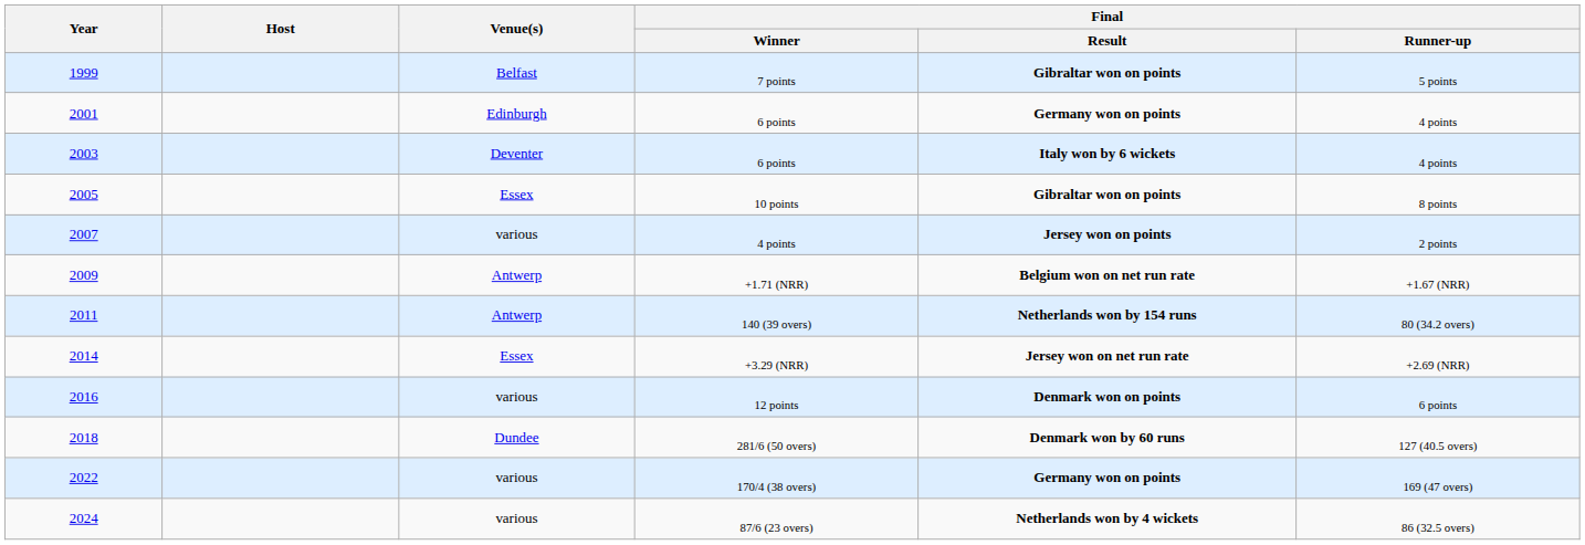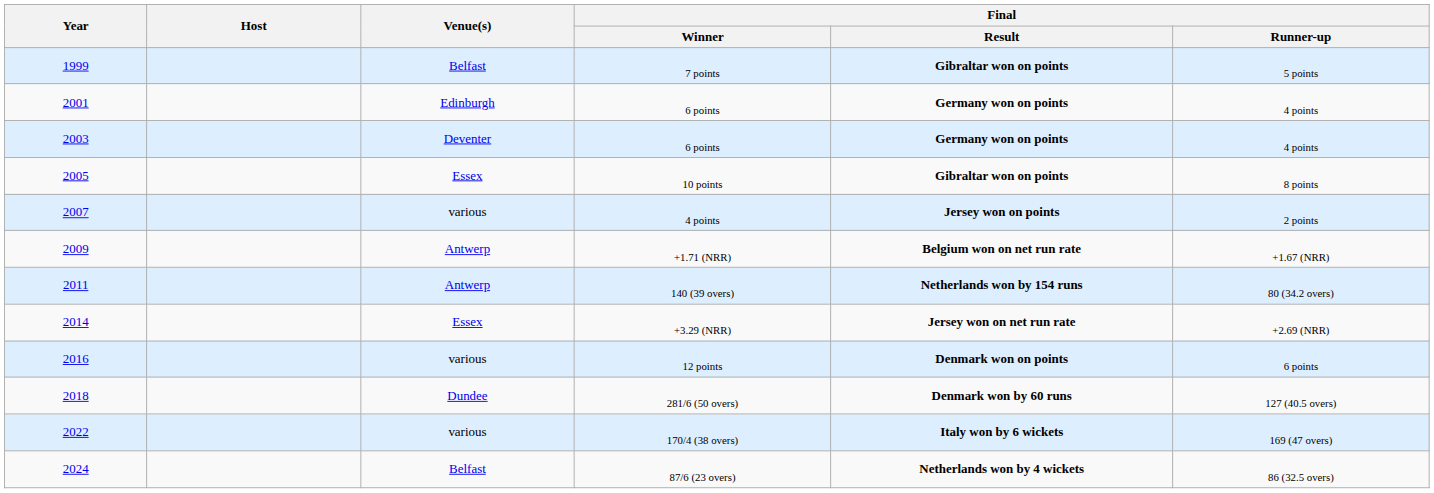2003 / 6 points | Final / Result: Italy won by 6 wickets -> Germany won on points
170/4 (38 overs) | Final / Result: Germany won on points -> Italy won by 6 wickets
87/6 (23 overs) | Venue(s): various -> Belfast
